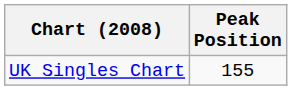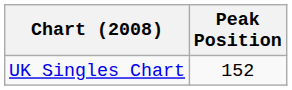UK Singles Chart | Peak Position: 155 -> 152
